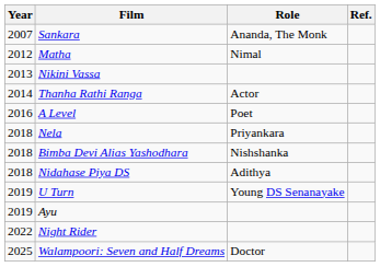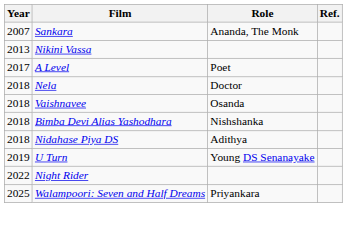- row: 2012 | Matha | Nimal
- row: 2014 | Thanha Rathi Ranga | Actor
A Level | Year: 2016 -> 2017
Nela | Role: Priyankara -> Doctor
+ row: 2018 | Vaishnavee | Osanda
- row: 2019 | Ayu
Walampoori: Seven and Half Dreams | Role: Doctor -> Priyankara
